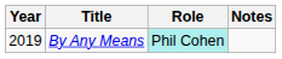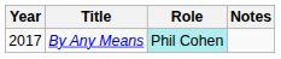By Any Means | Year: 2019 -> 2017
